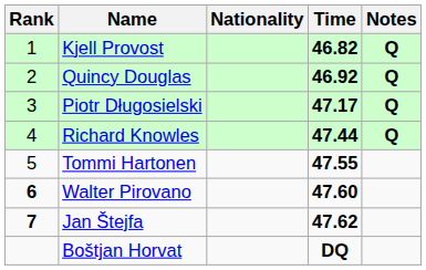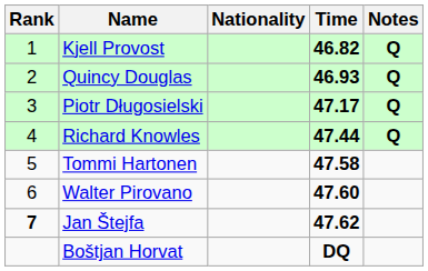Quincy Douglas | Time: 46.92 -> 46.93
Tommi Hartonen | Time: 47.55 -> 47.58
Walter Pirovano | Rank: bold -> normal
